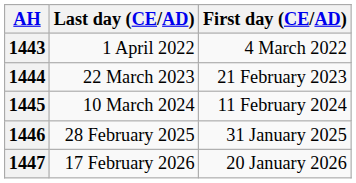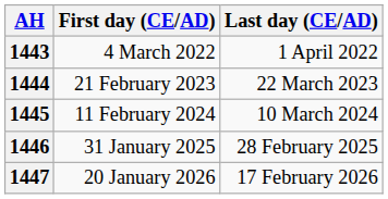columns swapped: First day (CE/AD) <-> Last day (CE/AD)
